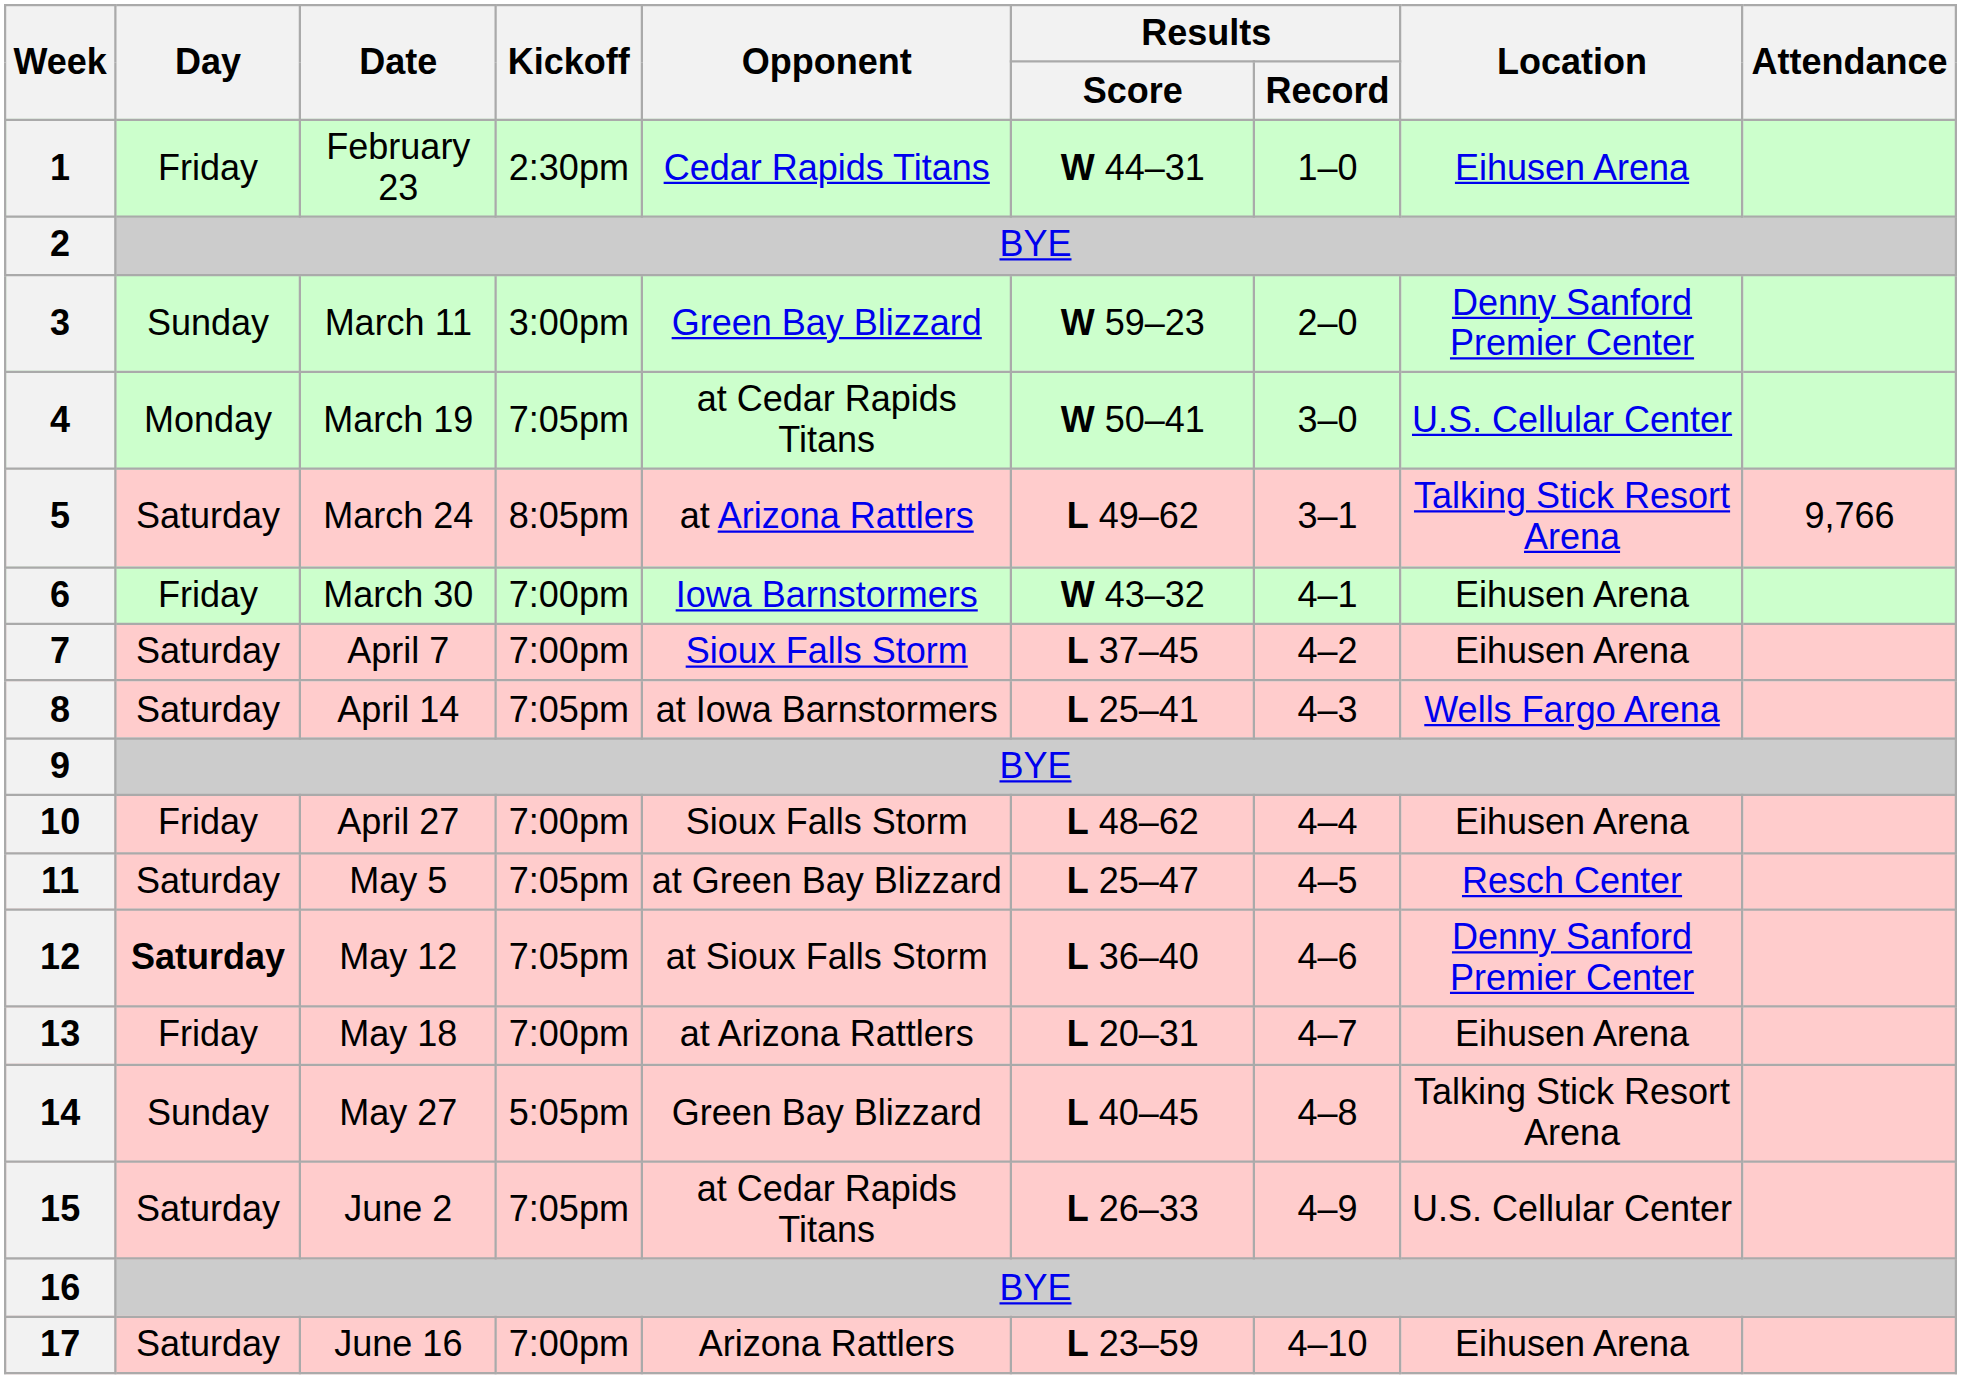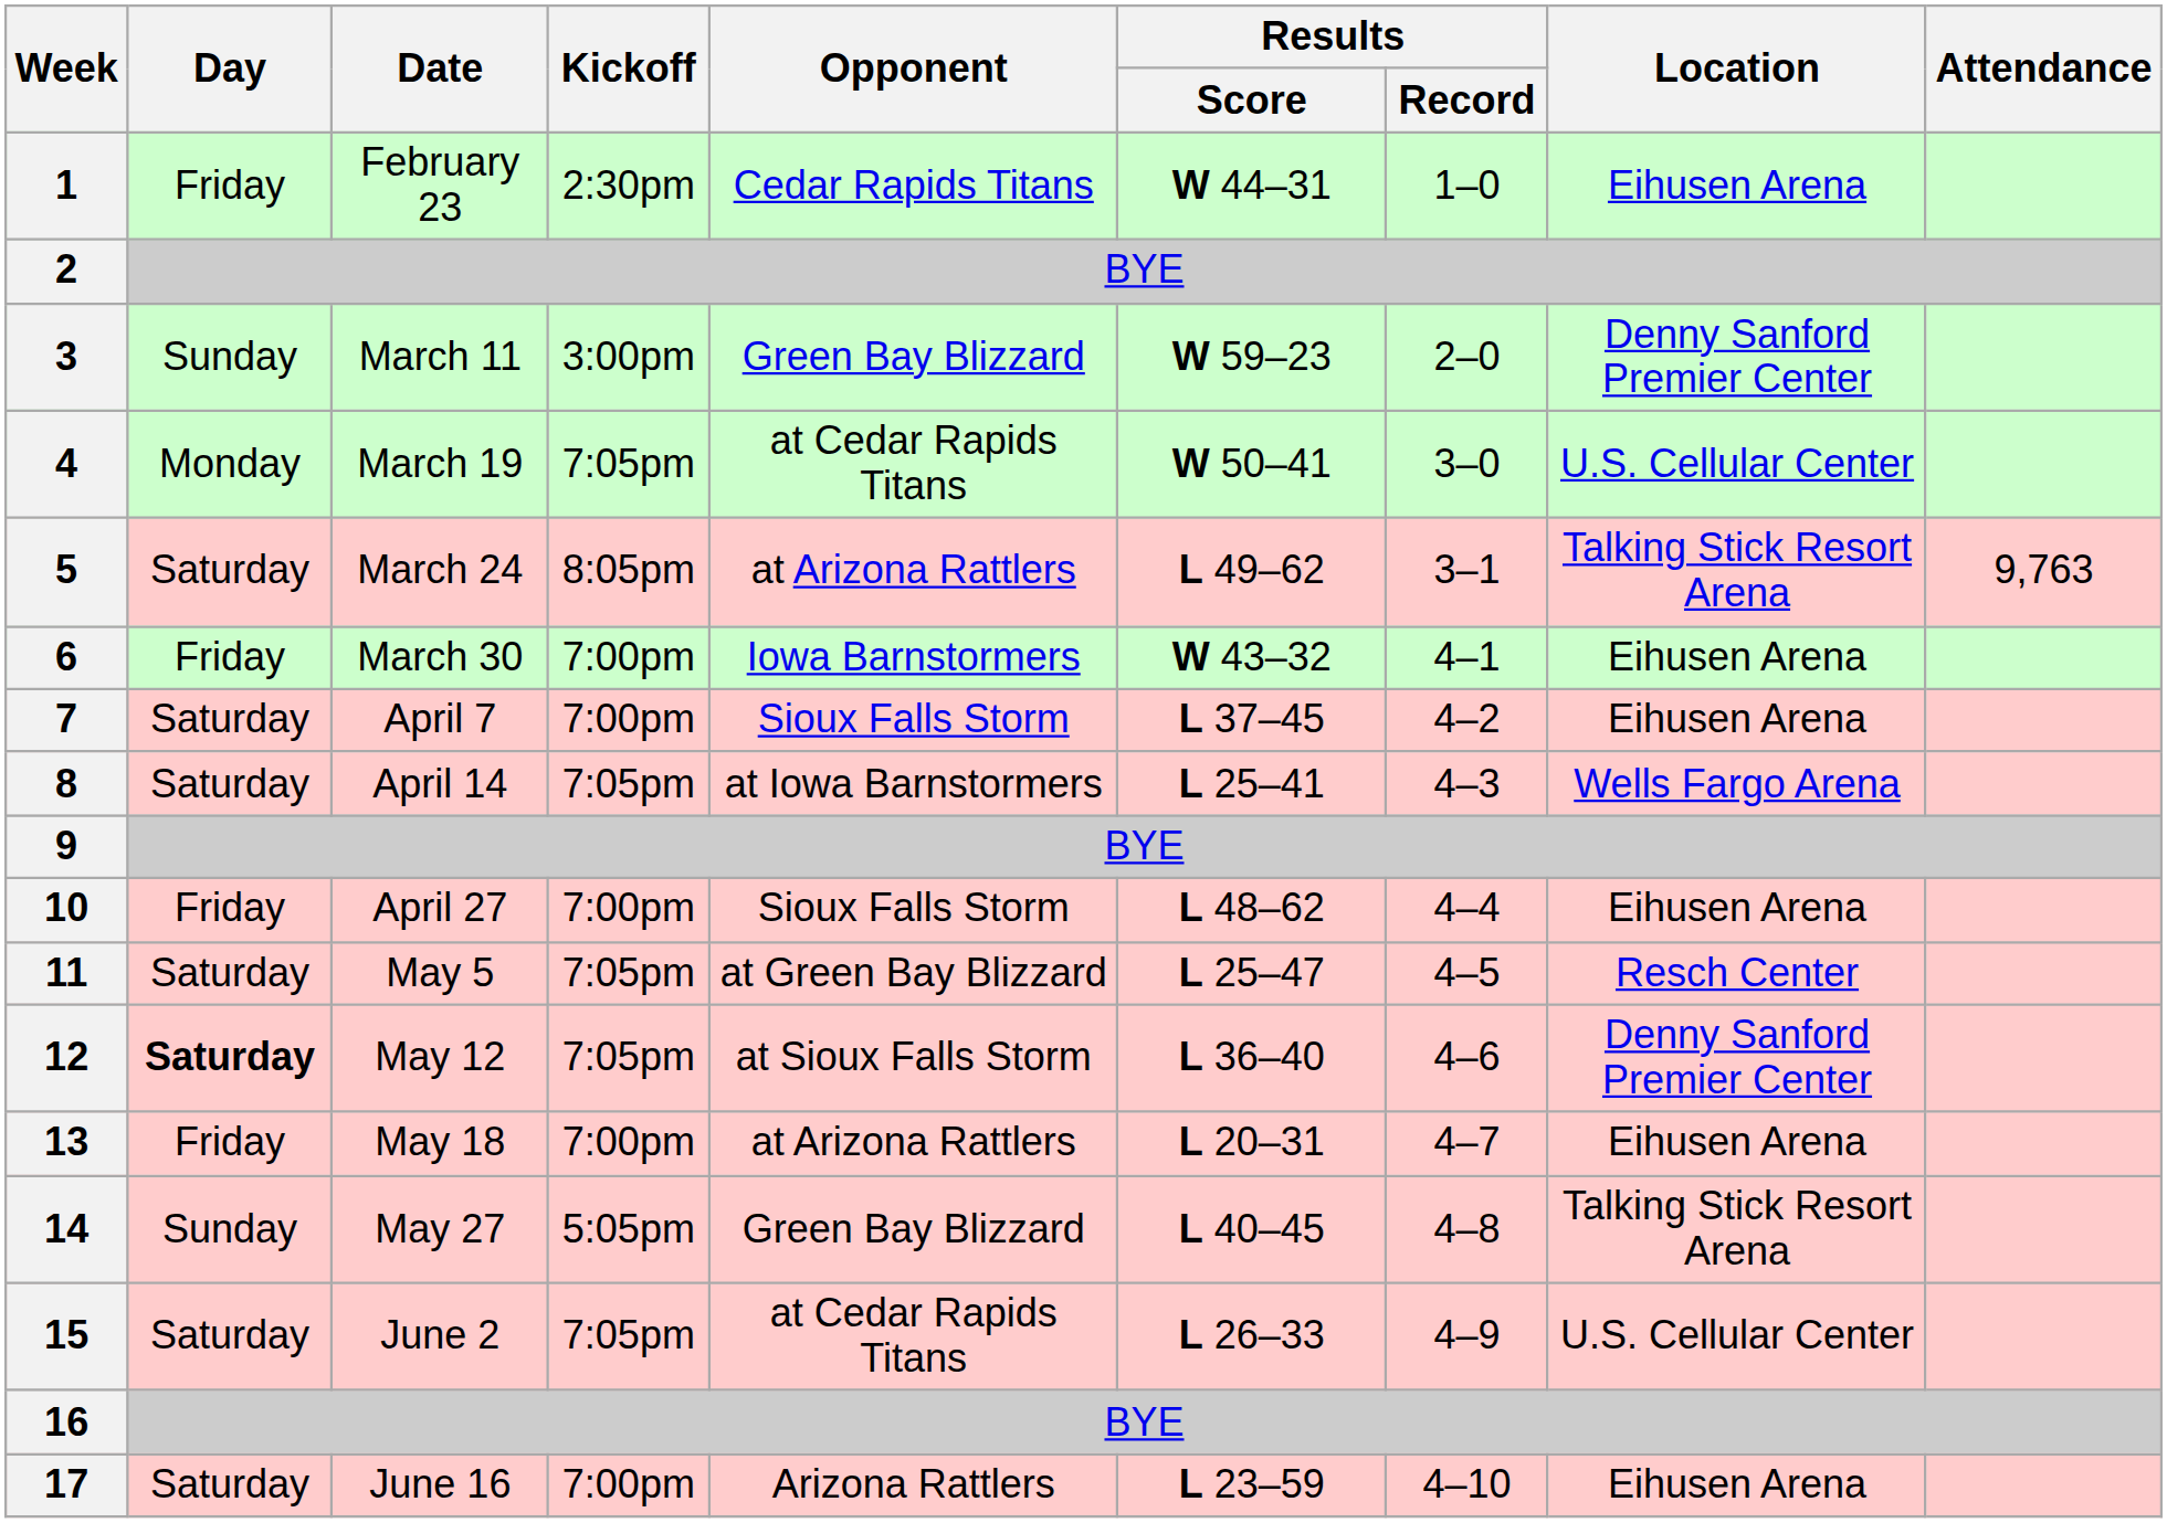5 | Attendance: 9,766 -> 9,763
